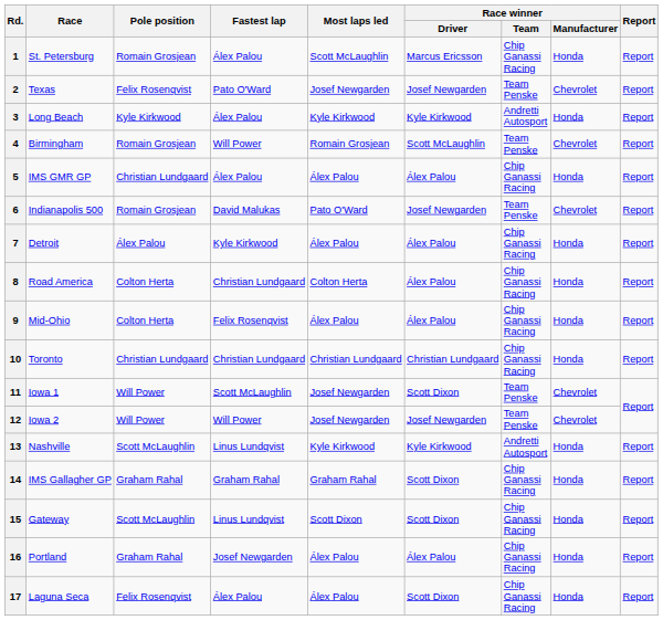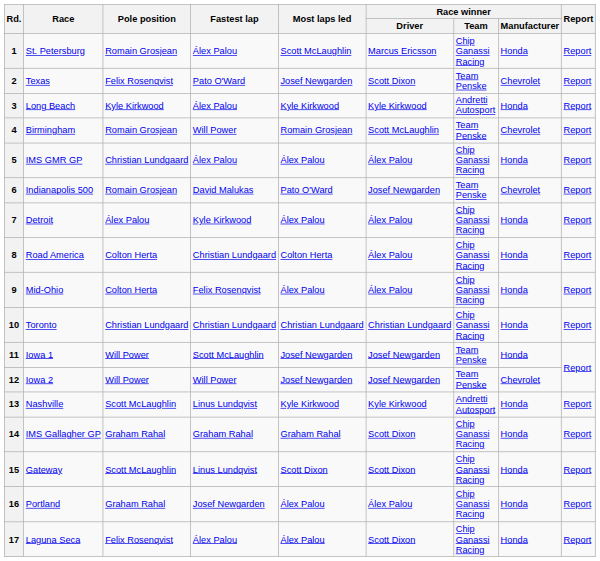2 | Race winner / Driver: Josef Newgarden -> Scott Dixon
11 | Race winner / Driver: Scott Dixon -> Josef Newgarden
11 | Race winner / Manufacturer: Chevrolet -> Honda
